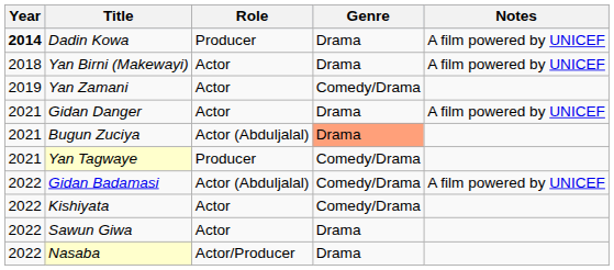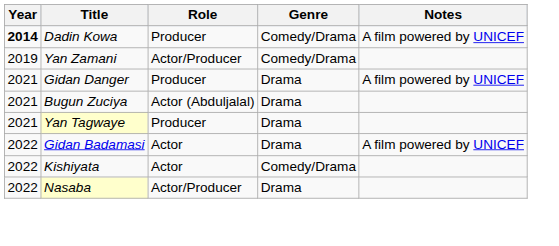Dadin Kowa | Genre: Drama -> Comedy/Drama
- row: 2018 | Yan Birni (Makewayi) | Actor | Drama | A film powered by UNICEF
Yan Zamani | Role: Actor -> Actor/Producer
Gidan Danger | Role: Actor -> Producer
Bugun Zuciya | Genre: lightsalmon background -> no background
Yan Tagwaye | Genre: Comedy/Drama -> Drama
Gidan Badamasi | Role: Actor (Abduljalal) -> Actor
Gidan Badamasi | Genre: Comedy/Drama -> Drama
- row: 2022 | Sawun Giwa | Actor | Drama
